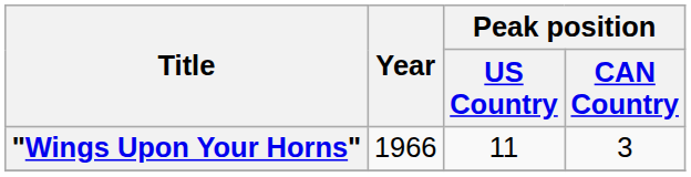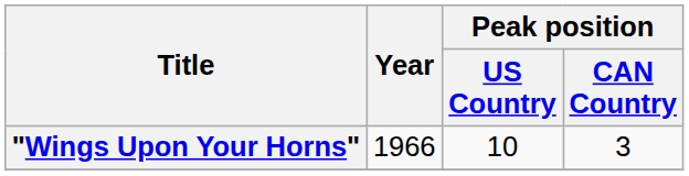"Wings Upon Your Horns" | Peak position / US Country: 11 -> 10
